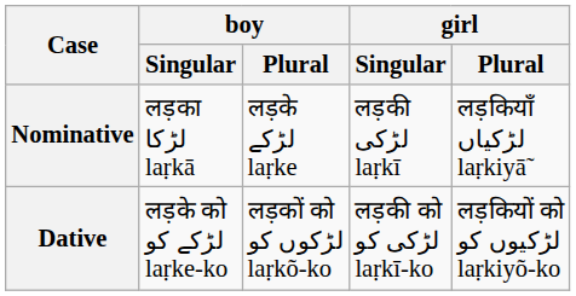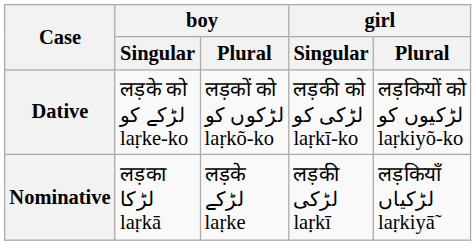rows swapped: Nominative <-> Dative
